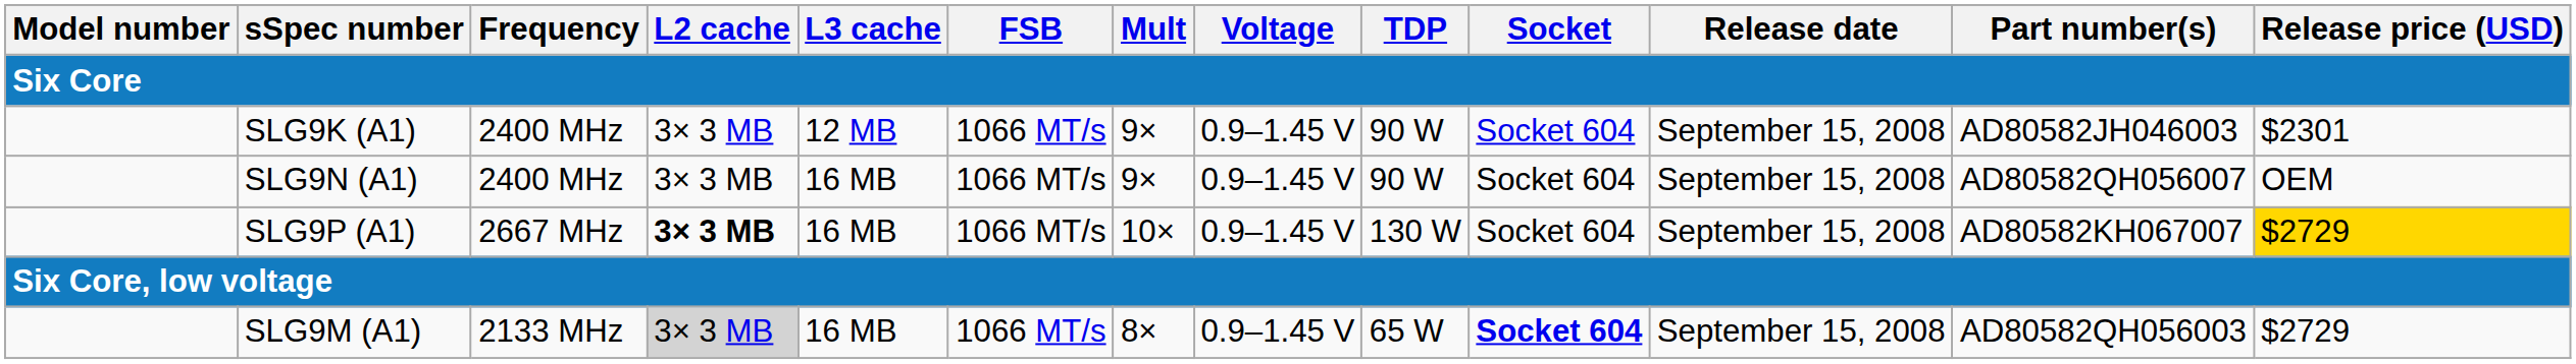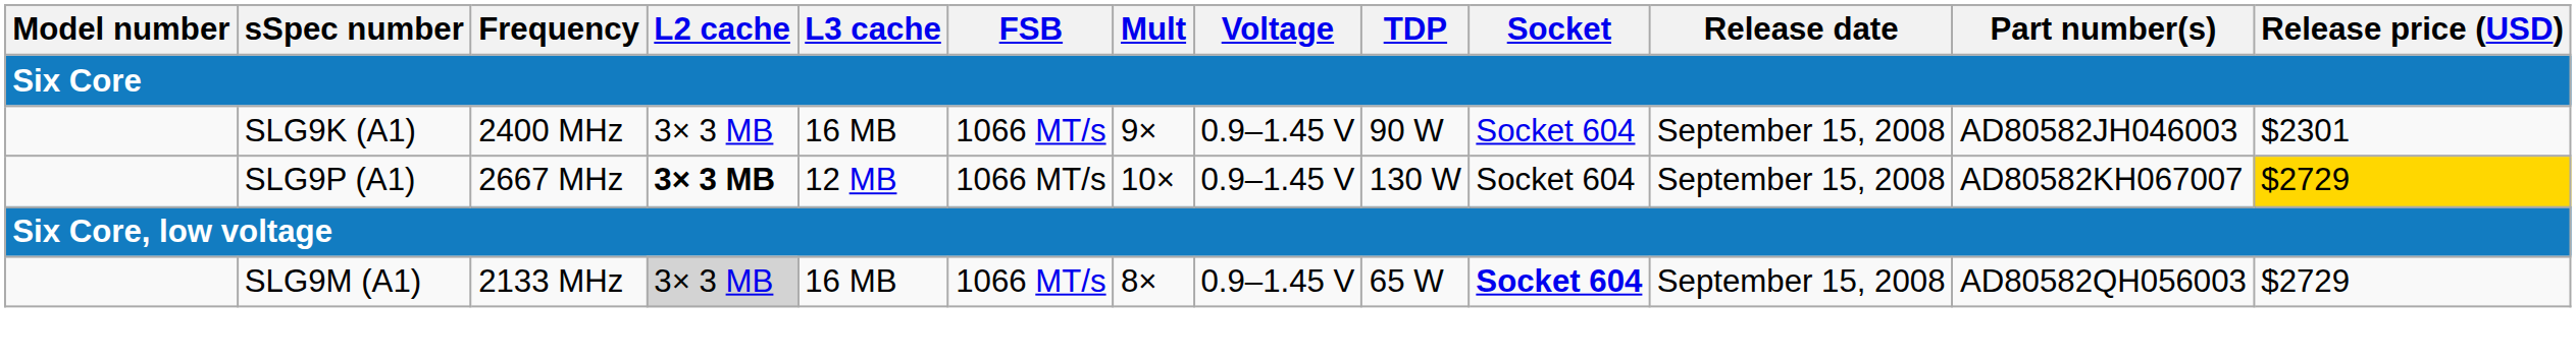SLG9K (A1) | L3 cache: 12 MB -> 16 MB
- row: SLG9N (A1) | 2400 MHz | 3× 3 MB | 16 MB | 1066 MT/s | 9× | 0.9–1.45 V | 90 W | Socket 604 | September 15, 2008 | AD80582QH056007 | OEM
SLG9P (A1) | L3 cache: 16 MB -> 12 MB
